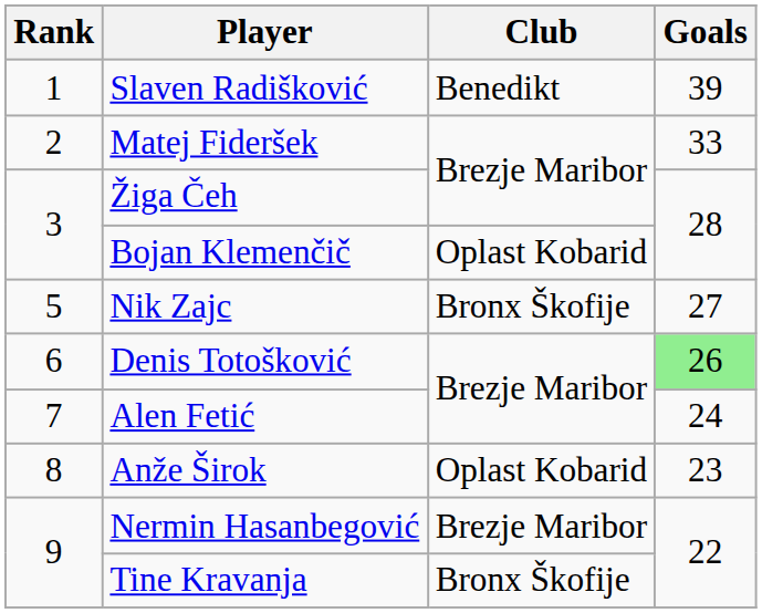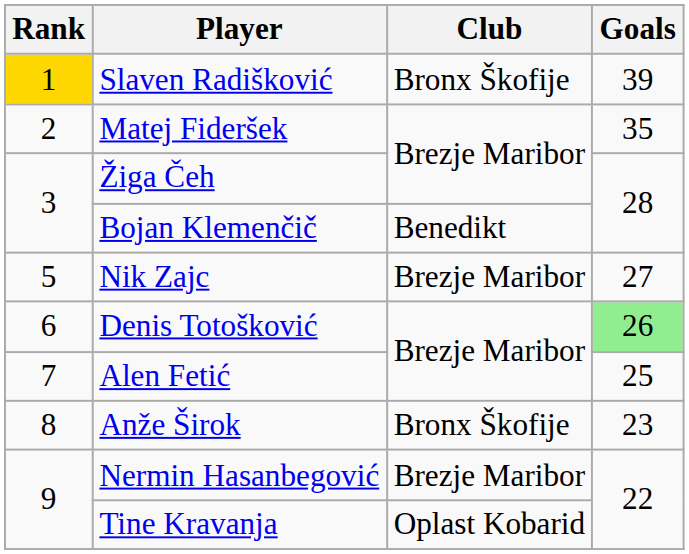Slaven Radišković | Rank: no background -> gold background
Slaven Radišković | Club: Benedikt -> Bronx Škofije
Matej Fideršek | Goals: 33 -> 35
Bojan Klemenčič | Club: Oplast Kobarid -> Benedikt
Nik Zajc | Club: Bronx Škofije -> Brezje Maribor
Alen Fetić | Goals: 24 -> 25
Anže Širok | Club: Oplast Kobarid -> Bronx Škofije
Tine Kravanja | Club: Bronx Škofije -> Oplast Kobarid
